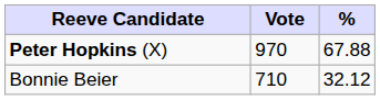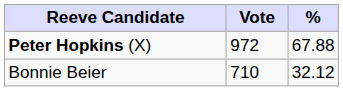Peter Hopkins (X) | Vote: 970 -> 972
